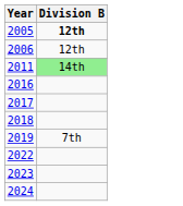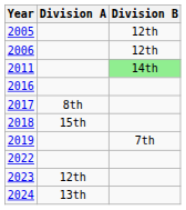+ column: Division A | 8th | 15th | 12th | 13th
2005 | Division B: bold -> normal
